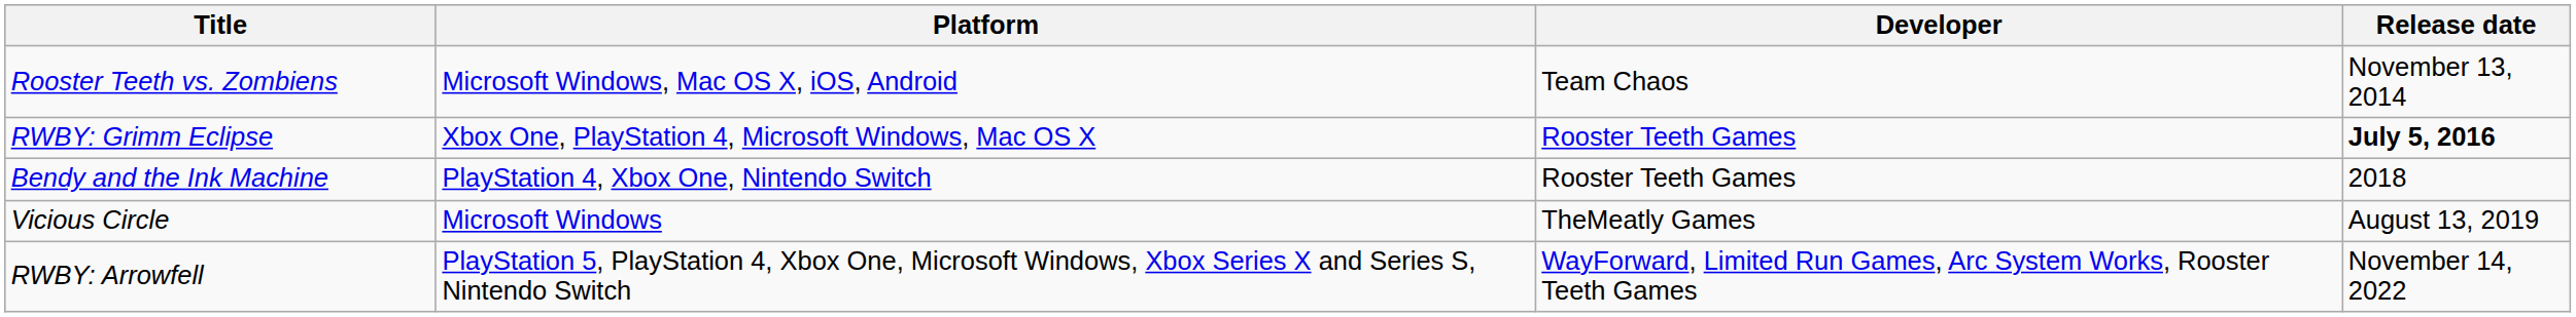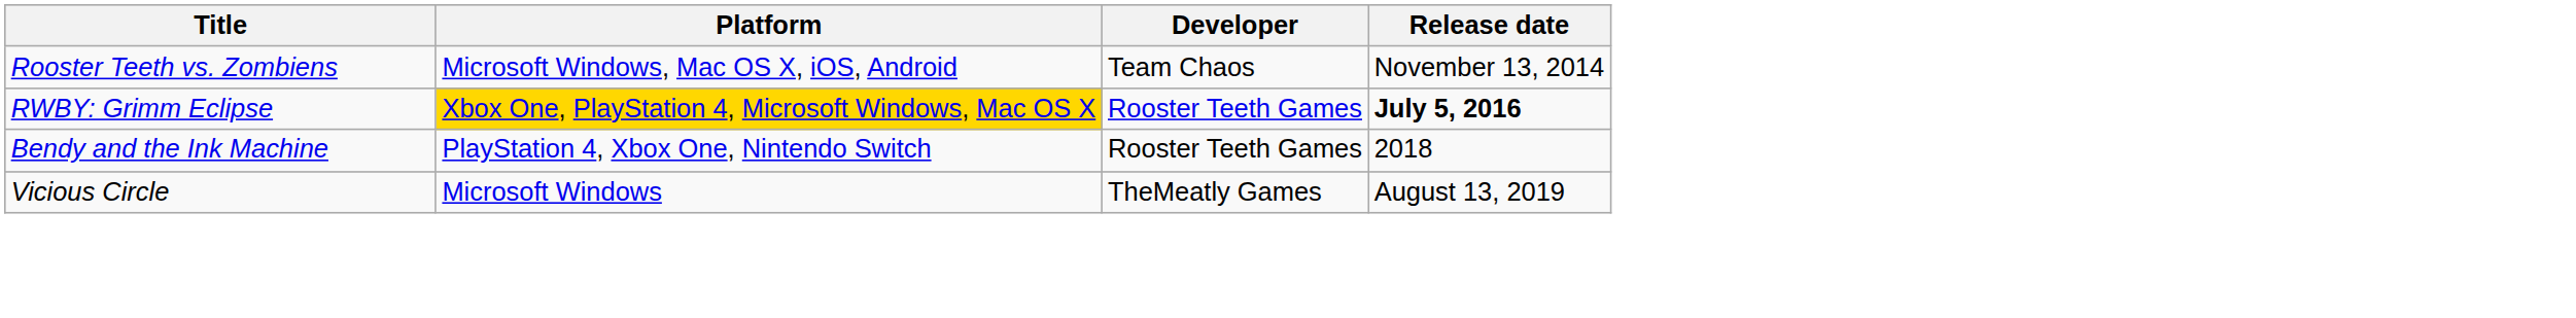RWBY: Grimm Eclipse | Platform: no background -> gold background
- row: RWBY: Arrowfell | PlayStation 5, PlayStation 4, Xbox One, Microsoft Windows, Xbox Series X and Series S, Nintendo Switch | WayForward, Limited Run Games, Arc System Works, Rooster Teeth Games | November 14, 2022
